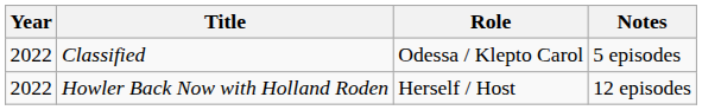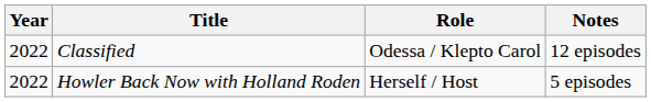Classified | Notes: 5 episodes -> 12 episodes
Howler Back Now with Holland Roden | Notes: 12 episodes -> 5 episodes
